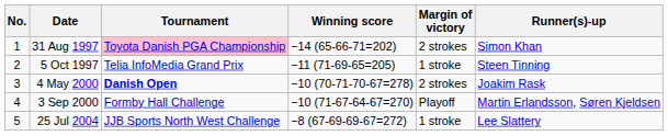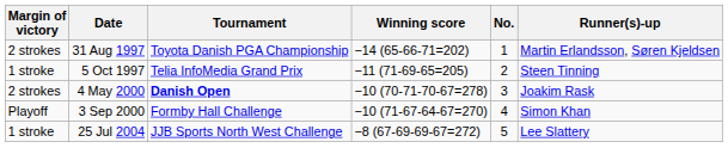columns swapped: No. <-> Margin of victory
31 Aug 1997 | Tournament: pink background -> no background
31 Aug 1997 | Runner(s)-up: Simon Khan -> Martin Erlandsson, Søren Kjeldsen
3 Sep 2000 | Runner(s)-up: Martin Erlandsson, Søren Kjeldsen -> Simon Khan
